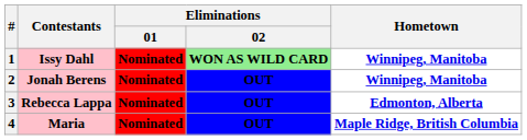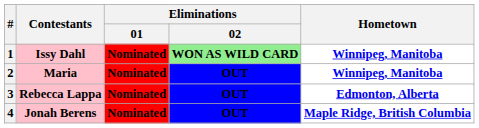2 | Contestants: Jonah Berens -> Maria
4 | Contestants: Maria -> Jonah Berens
